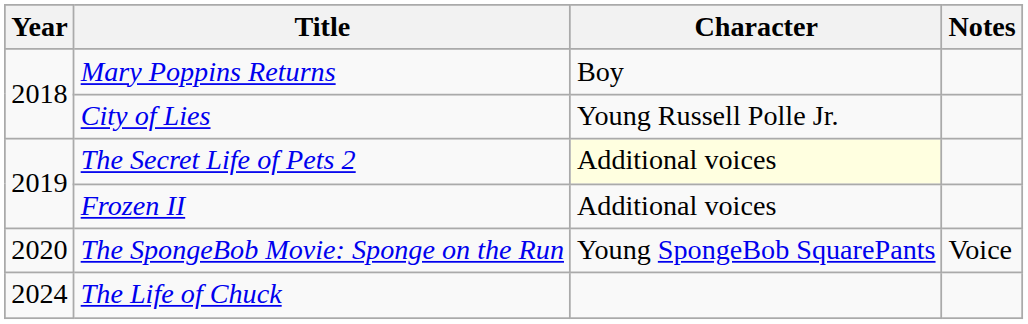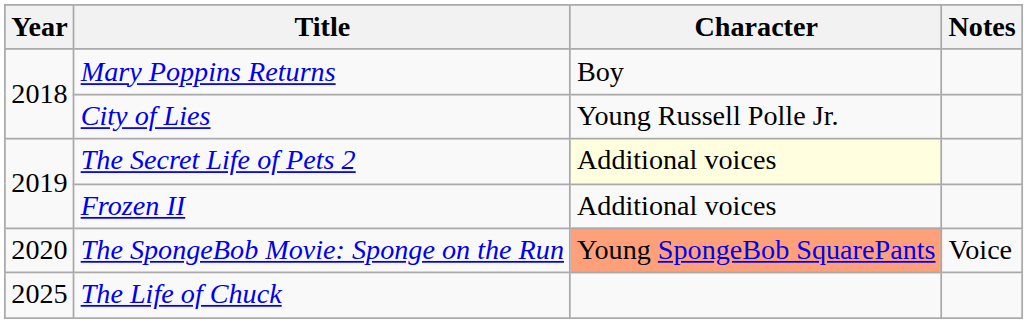The SpongeBob Movie: Sponge on the Run | Character: no background -> lightsalmon background
The Life of Chuck | Year: 2024 -> 2025
